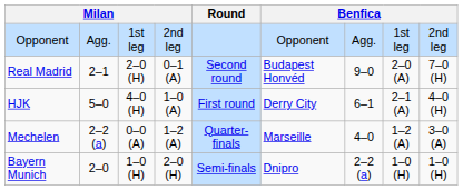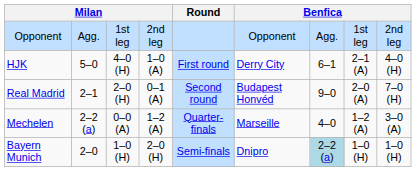rows swapped: HJK <-> Real Madrid
Bayern Munich | column 7: no background -> lightblue background
